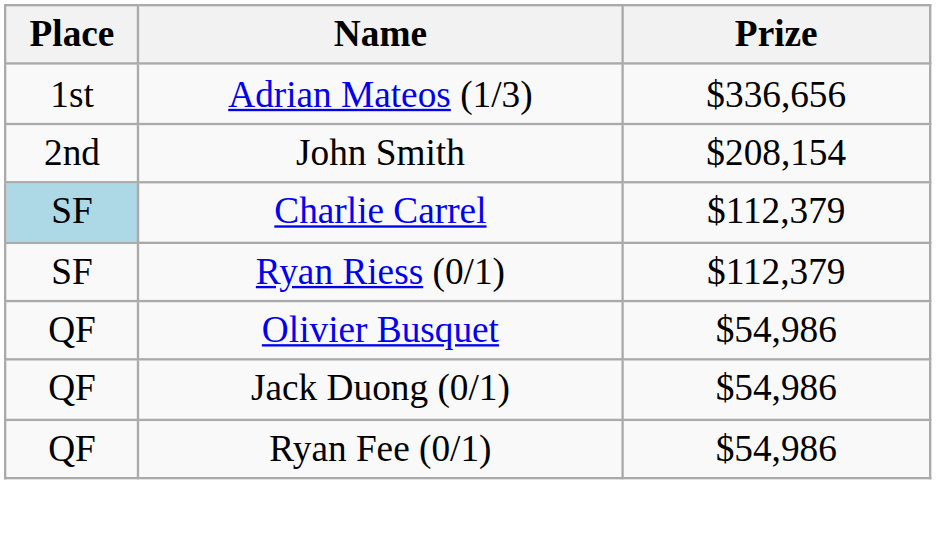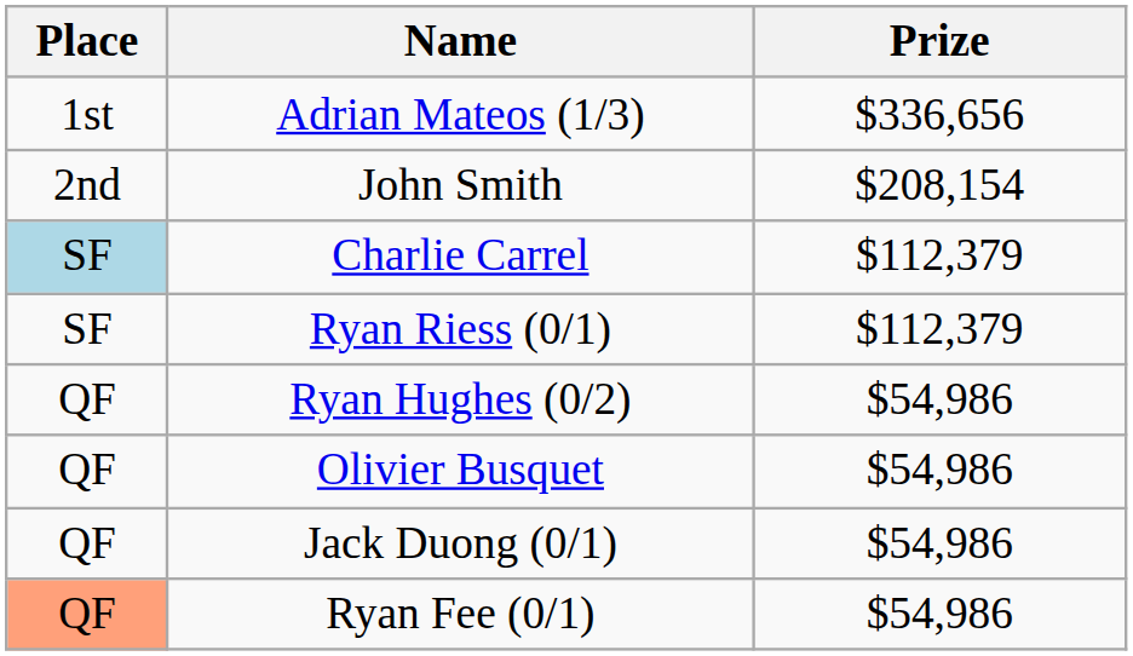+ row: QF | Ryan Hughes (0/2) | $54,986
Ryan Fee (0/1) | Place: no background -> lightsalmon background
